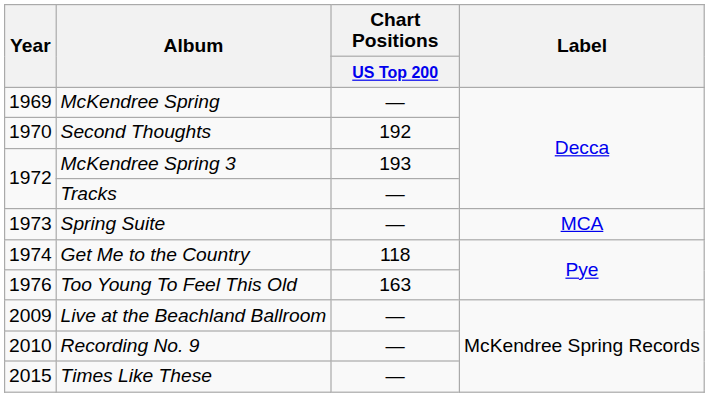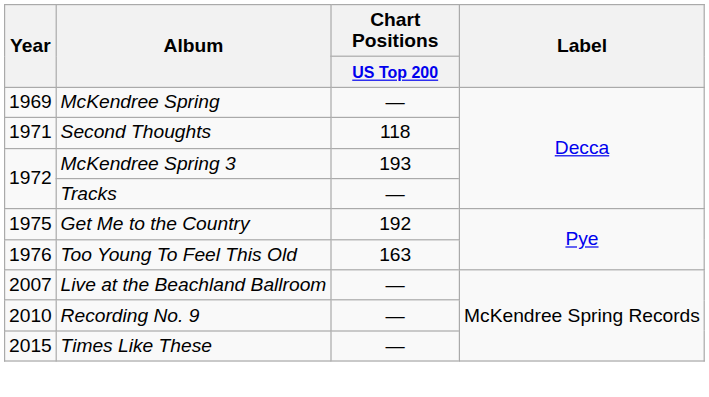Second Thoughts | Year: 1970 -> 1971
Second Thoughts | Chart Positions / US Top 200: 192 -> 118
- row: 1973 | Spring Suite | — | MCA
Get Me to the Country | Year: 1974 -> 1975
Get Me to the Country | Chart Positions / US Top 200: 118 -> 192
Live at the Beachland Ballroom | Year: 2009 -> 2007
